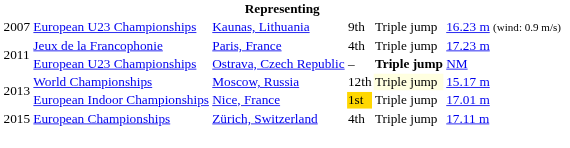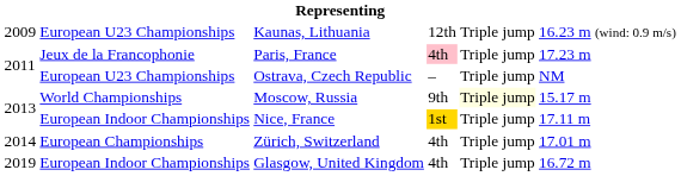Kaunas, Lithuania | column 1: 2007 -> 2009
Kaunas, Lithuania | column 4: 9th -> 12th
Paris, France | column 4: no background -> pink background
Ostrava, Czech Republic | column 5: bold -> normal
Moscow, Russia | column 4: 12th -> 9th
Nice, France | column 6: 17.01 m -> 17.11 m
Zürich, Switzerland | column 1: 2015 -> 2014
Zürich, Switzerland | column 6: 17.11 m -> 17.01 m
+ row: 2019 | European Indoor Championships | Glasgow, United Kingdom | 4th | Triple jump | 16.72 m
